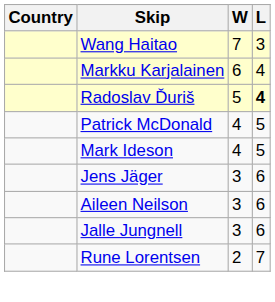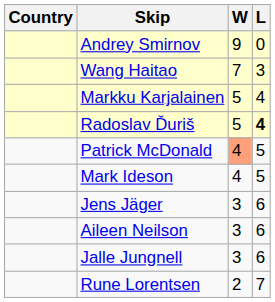+ row: Andrey Smirnov | 9 | 0
Markku Karjalainen | W: 6 -> 5
Patrick McDonald | W: no background -> lightsalmon background
